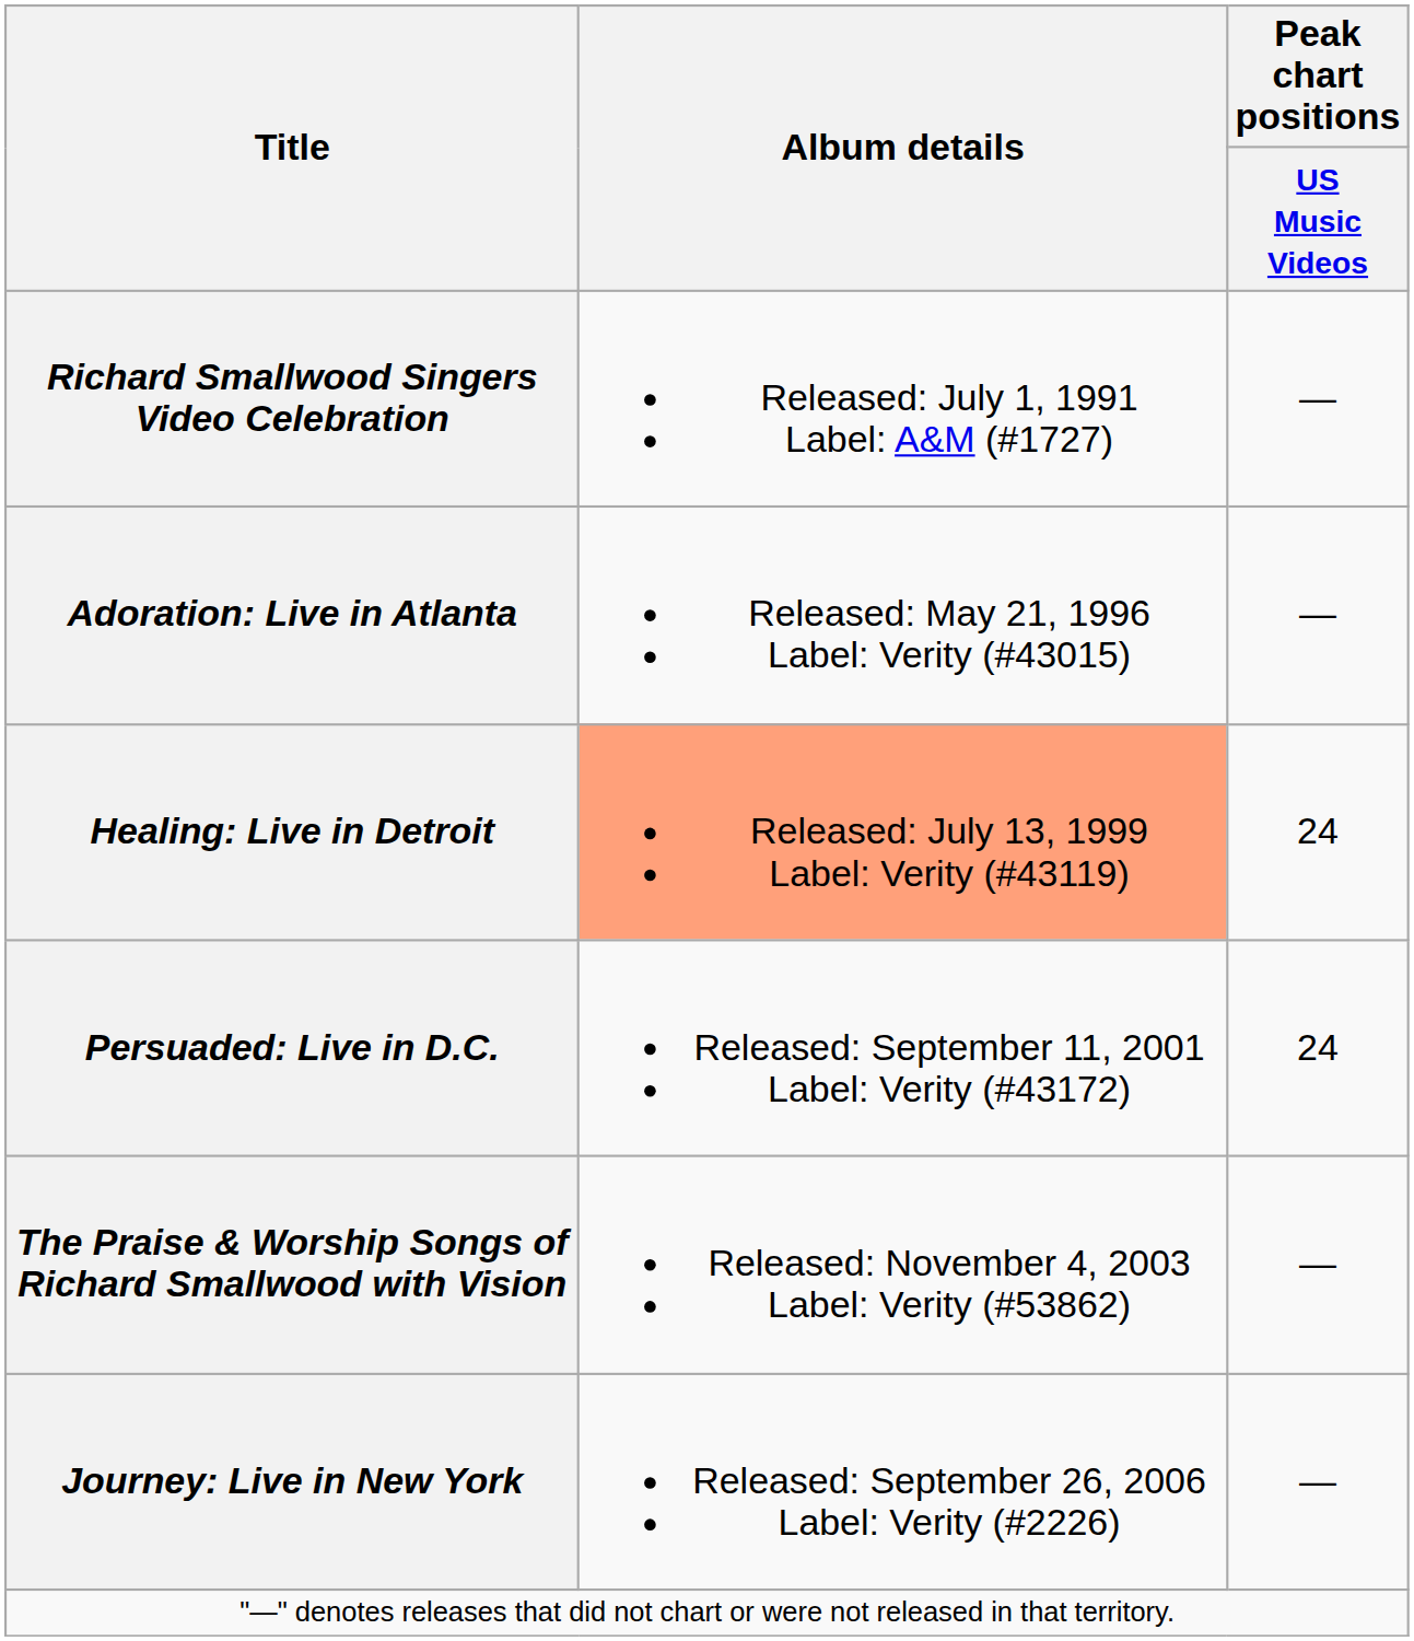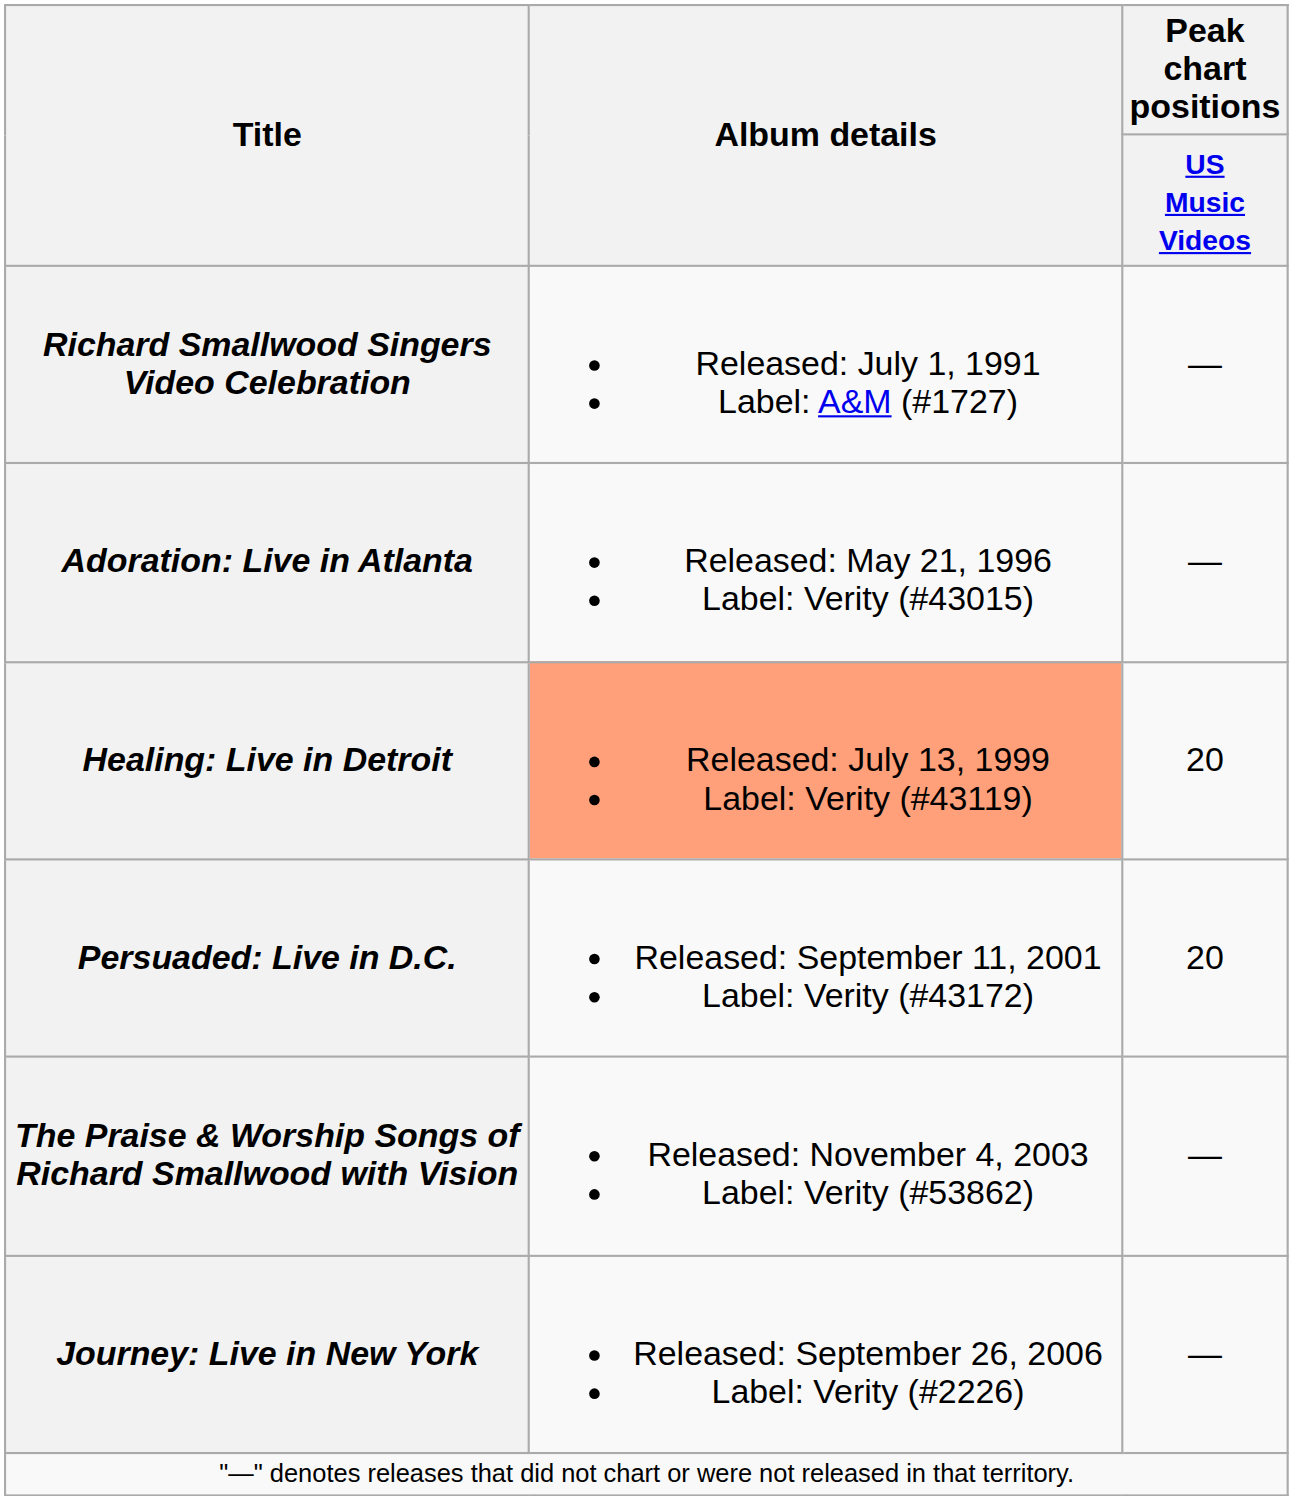Healing: Live in Detroit | Peak chart positions / US Music Videos: 24 -> 20
Persuaded: Live in D.C. | Peak chart positions / US Music Videos: 24 -> 20
